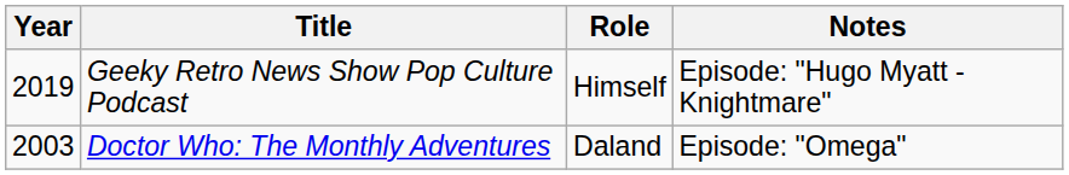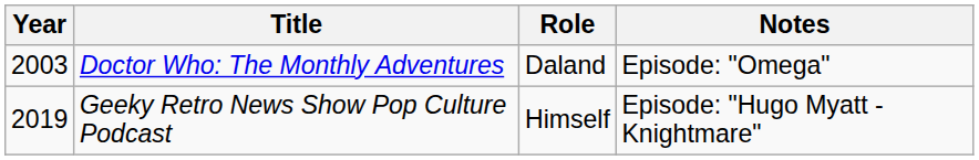rows swapped: Doctor Who: The Monthly Adventures <-> Geeky Retro News Show Pop Culture Podcast
